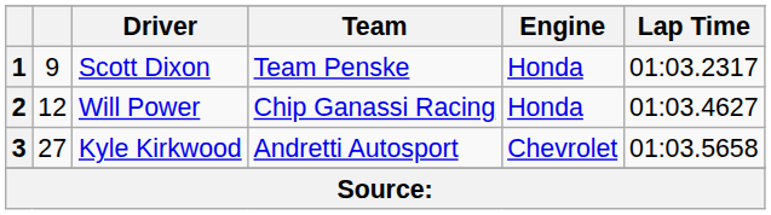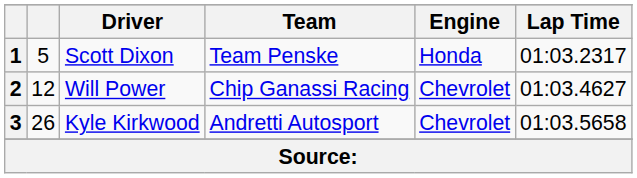1 | column 2: 9 -> 5
2 | Engine: Honda -> Chevrolet
3 | column 2: 27 -> 26
